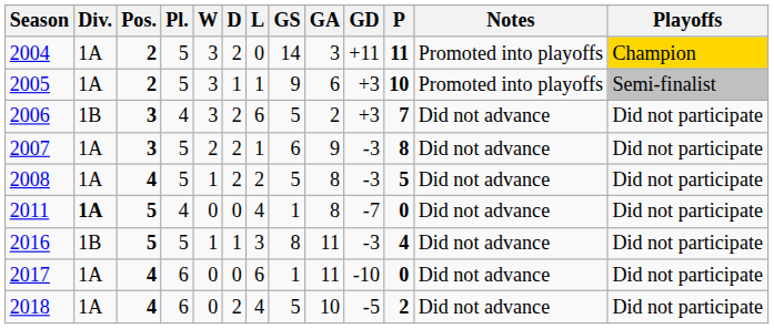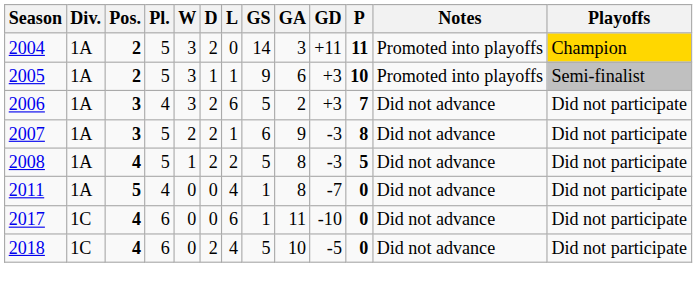2006 | Div.: 1B -> 1A
2011 | Div.: bold -> normal
- row: 2016 | 1B | 5 | 5 | 1 | 1 | 3 | 8 | 11 | -3 | 4 | Did not advance | Did not participate
2017 | Div.: 1A -> 1C
2018 | Div.: 1A -> 1C
2018 | P: 2 -> 0
